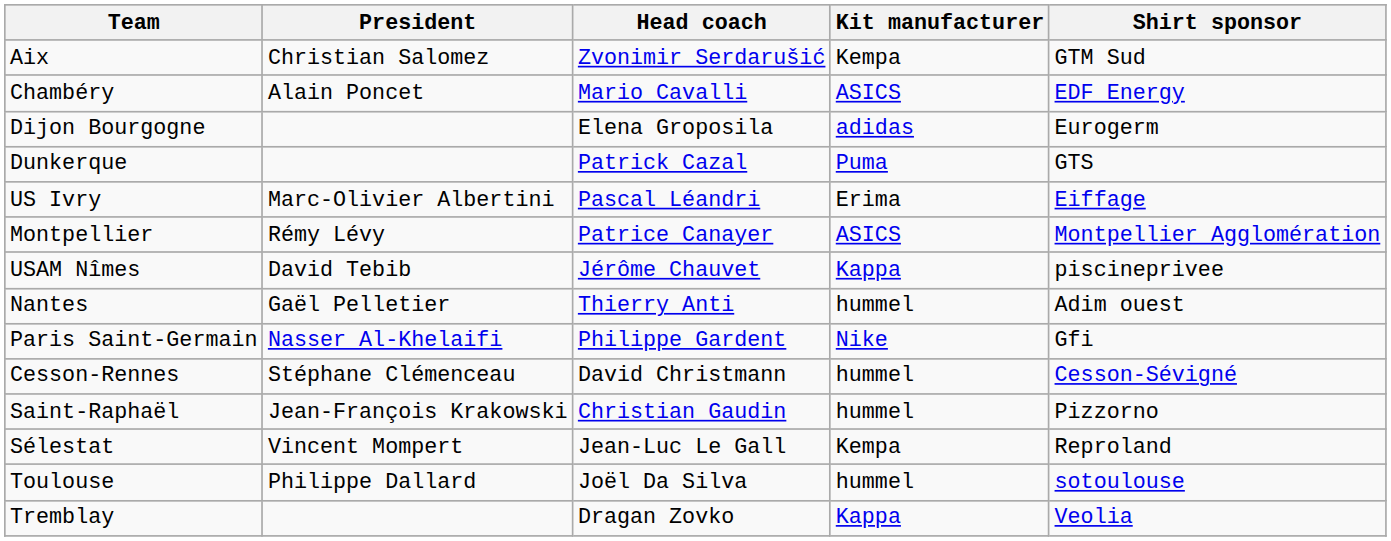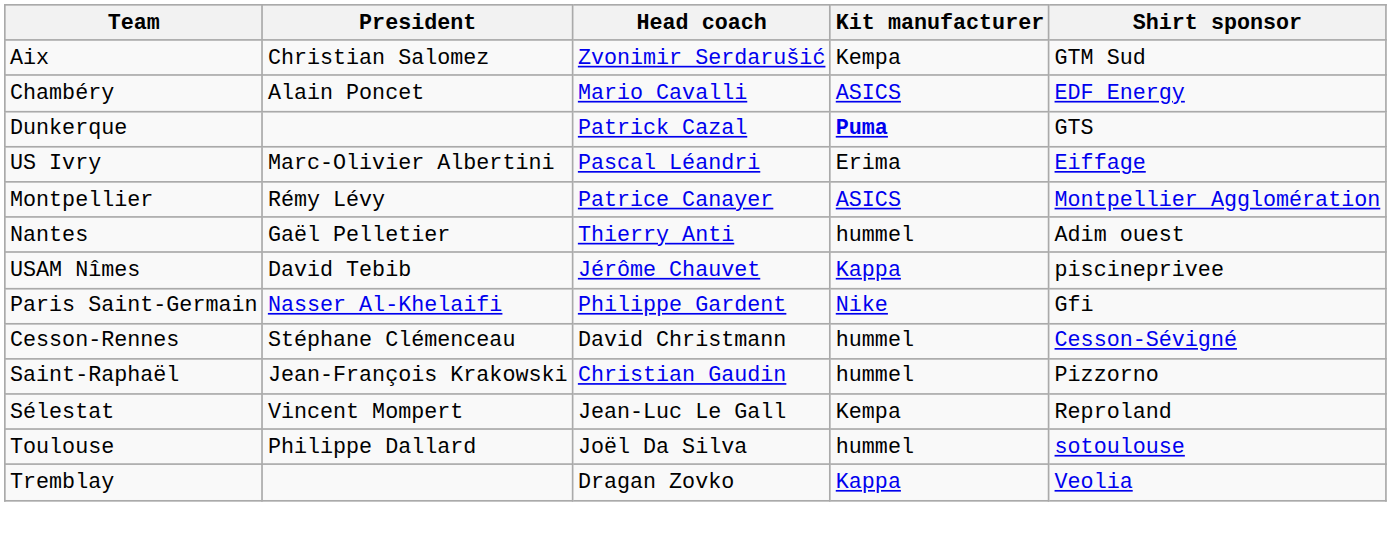- row: Dijon Bourgogne | Elena Groposila | adidas | Eurogerm
Dunkerque | Kit manufacturer: normal -> bold
rows swapped: Nantes <-> USAM Nîmes
